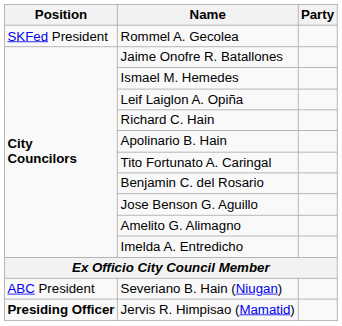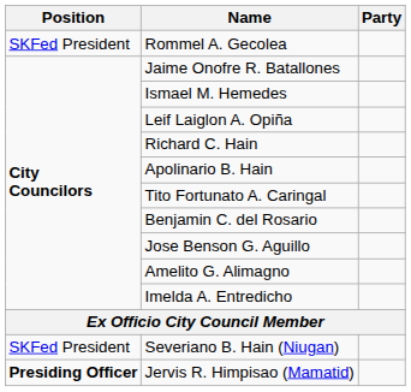Severiano B. Hain (Niugan) | Position: ABC President -> SKFed President
